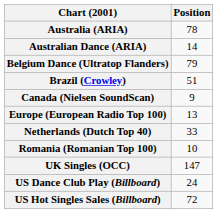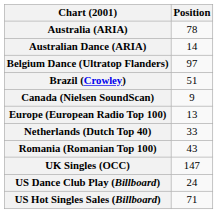Belgium Dance (Ultratop Flanders) | Position: 79 -> 97
Romania (Romanian Top 100) | Position: 10 -> 43
US Hot Singles Sales (Billboard) | Position: 72 -> 71
